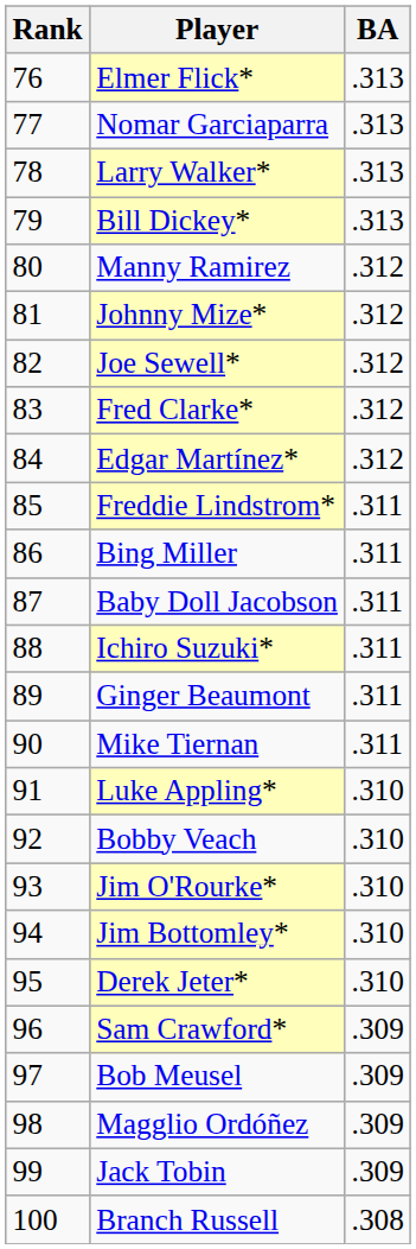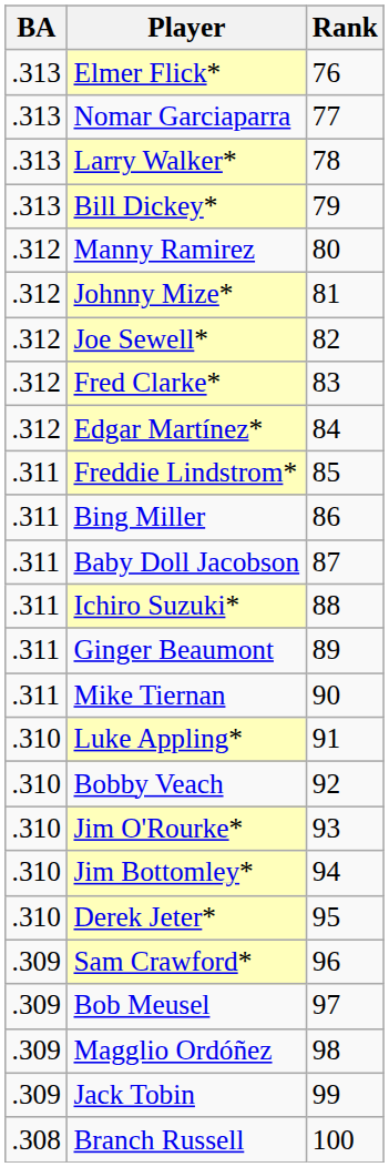columns swapped: Rank <-> BA
